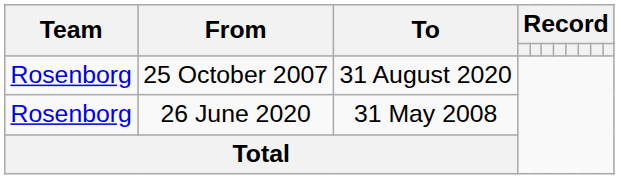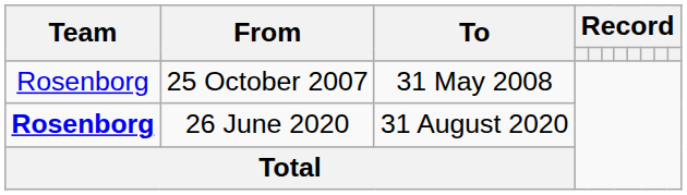25 October 2007 | To: 31 August 2020 -> 31 May 2008
26 June 2020 | Team: normal -> bold
26 June 2020 | To: 31 May 2008 -> 31 August 2020
